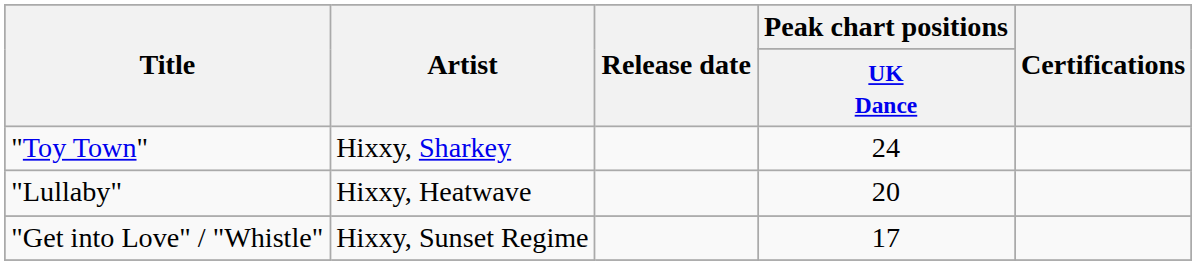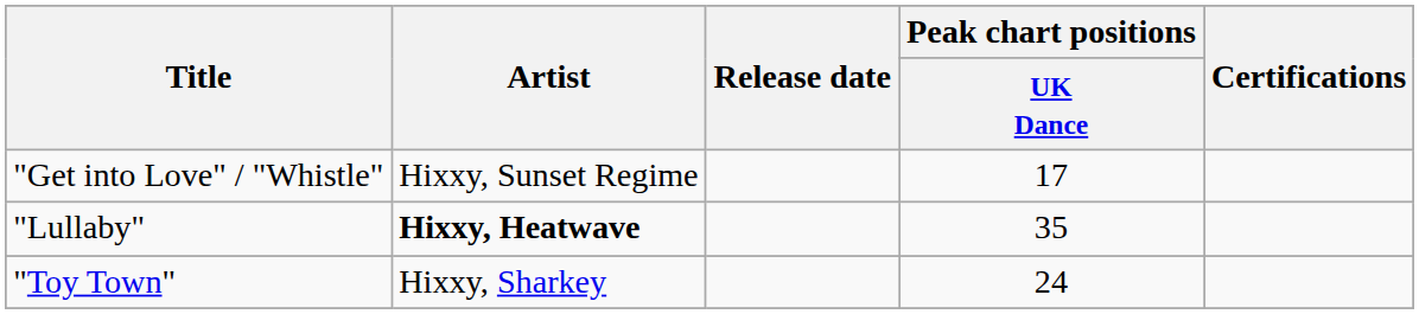rows swapped: "Toy Town" <-> "Get into Love" / "Whistle"
"Lullaby" | Artist: normal -> bold
"Lullaby" | Peak chart positions / UK Dance: 20 -> 35
